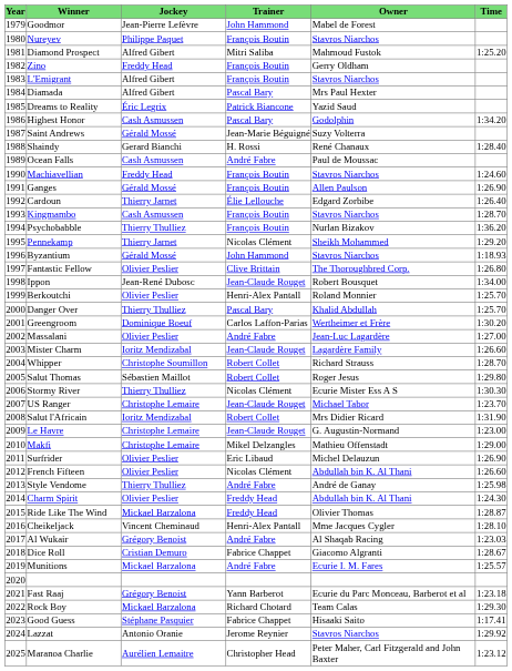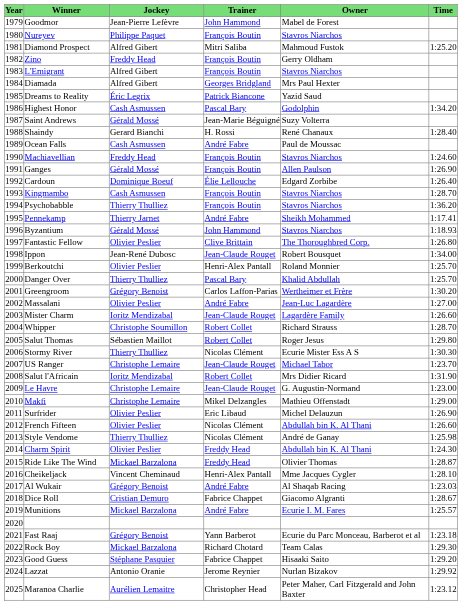Diamada | Trainer: Pascal Bary -> Georges Bridgland
Cardoun | Jockey: Thierry Jarnet -> Dominique Boeuf
Psychobabble | Owner: Nurlan Bizakov -> Stavros Niarchos
Pennekamp | Trainer: Nicolas Clément -> André Fabre
Pennekamp | Time: 1:29.20 -> 1:17.41
Greengroom | Jockey: Dominique Boeuf -> Grégory Benoist
Style Vendome | Trainer: André Fabre -> Nicolas Clément
Good Guess | Time: 1:17.41 -> 1:29.20
Lazzat | Owner: Stavros Niarchos -> Nurlan Bizakov
